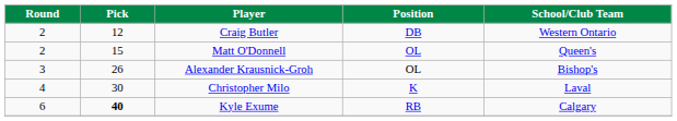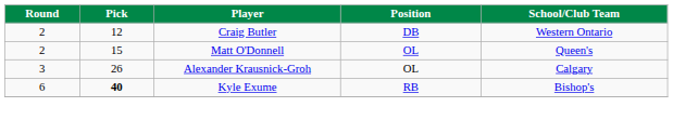Alexander Krausnick-Groh | School/Club Team: Bishop's -> Calgary
- row: 4 | 30 | Christopher Milo | K | Laval
Kyle Exume | School/Club Team: Calgary -> Bishop's
